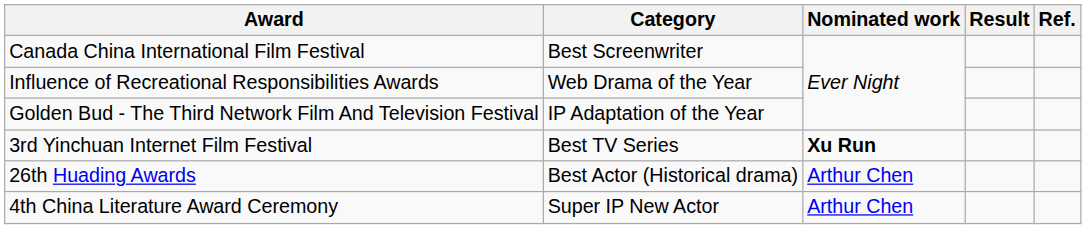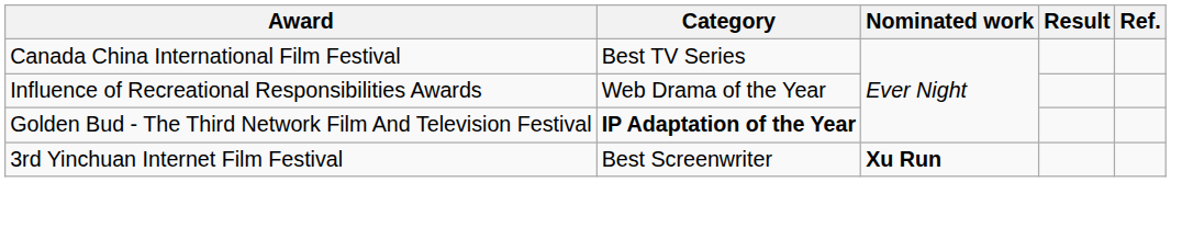Canada China International Film Festival | Category: Best Screenwriter -> Best TV Series
Golden Bud - The Third Network Film And Television Festival | Category: normal -> bold
3rd Yinchuan Internet Film Festival | Category: Best TV Series -> Best Screenwriter
- row: 26th Huading Awards | Best Actor (Historical drama) | Arthur Chen
- row: 4th China Literature Award Ceremony | Super IP New Actor | Arthur Chen
